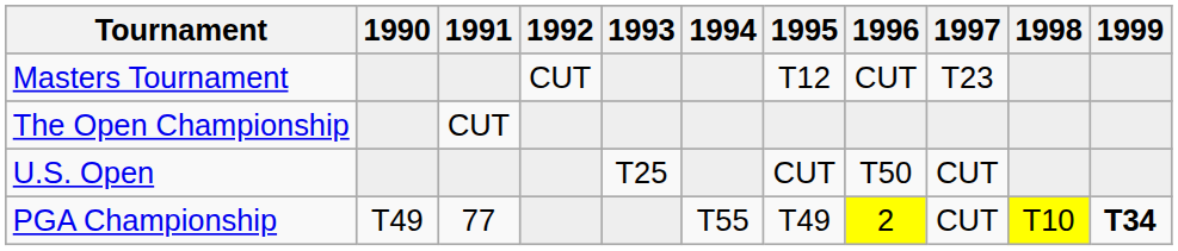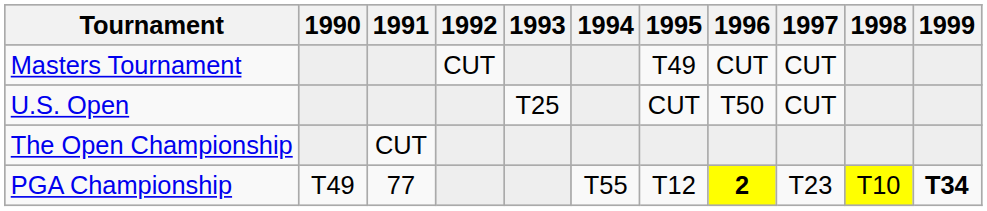Masters Tournament | 1995: T12 -> T49
Masters Tournament | 1997: T23 -> CUT
rows swapped: U.S. Open <-> The Open Championship
PGA Championship | 1995: T49 -> T12
PGA Championship | 1996: normal -> bold
PGA Championship | 1997: CUT -> T23
